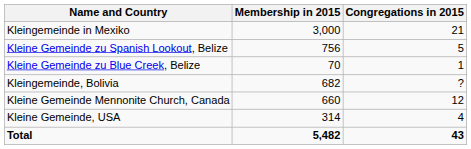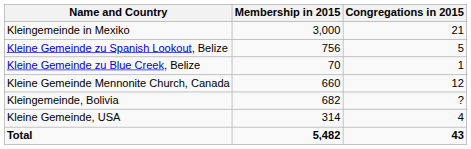rows swapped: Kleingemeinde, Bolivia <-> Kleine Gemeinde Mennonite Church, Canada
